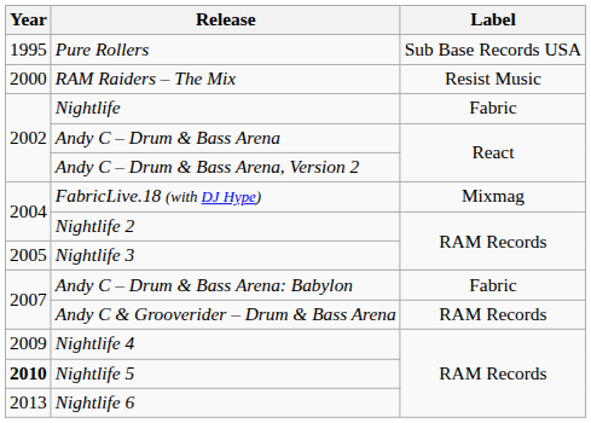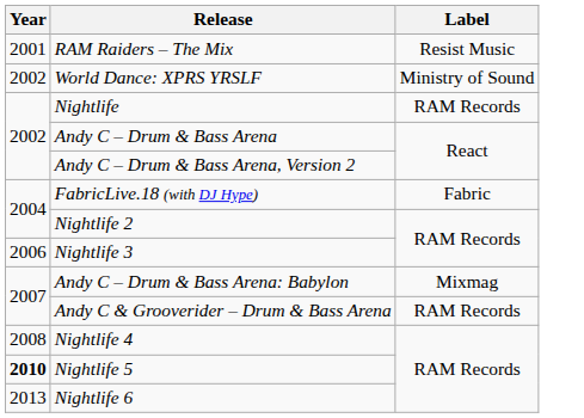- row: 1995 | Pure Rollers | Sub Base Records USA
RAM Raiders – The Mix | Year: 2000 -> 2001
+ row: 2002 | World Dance: XPRS YRSLF | Ministry of Sound
Nightlife | Label: Fabric -> RAM Records
FabricLive.18 (with DJ Hype) | Label: Mixmag -> Fabric
Nightlife 3 | Year: 2005 -> 2006
Andy C – Drum & Bass Arena: Babylon | Label: Fabric -> Mixmag
Nightlife 4 | Year: 2009 -> 2008
